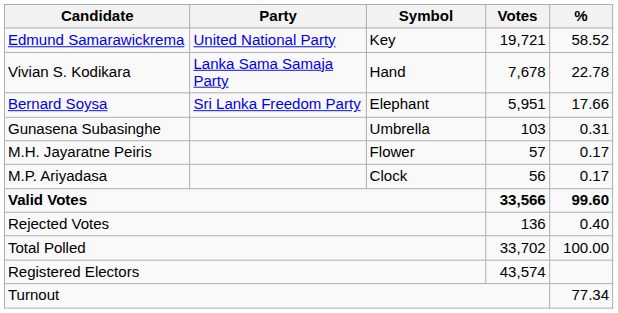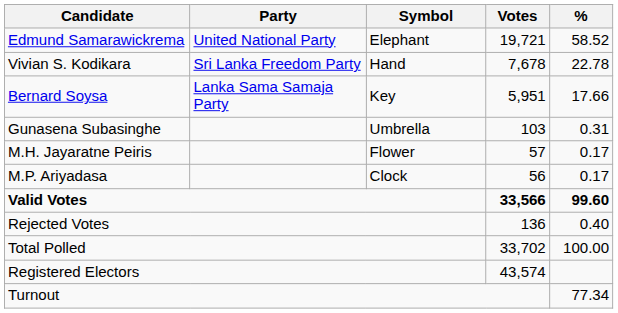Edmund Samarawickrema | Symbol: Key -> Elephant
Vivian S. Kodikara | Party: Lanka Sama Samaja Party -> Sri Lanka Freedom Party
Bernard Soysa | Party: Sri Lanka Freedom Party -> Lanka Sama Samaja Party
Bernard Soysa | Symbol: Elephant -> Key
